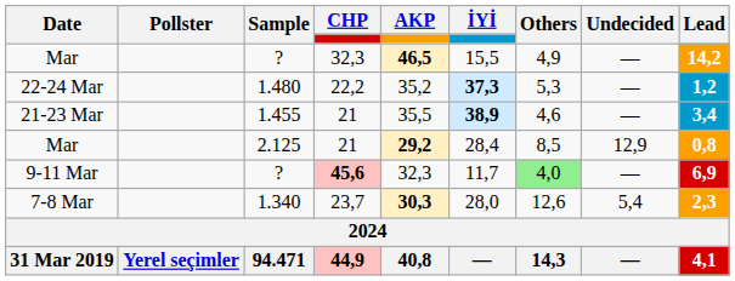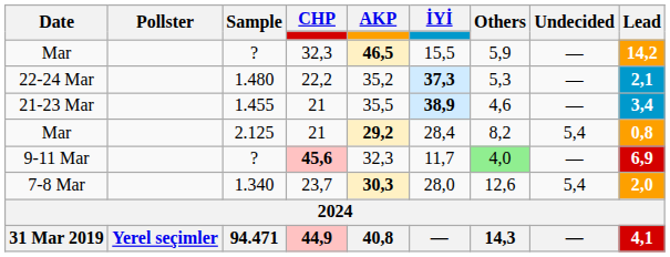Mar / ? | Others: 4,9 -> 5,9
22-24 Mar | Lead: 1,2 -> 2,1
Mar / 2.125 | Others: 8,5 -> 8,2
Mar / 2.125 | Undecided: 12,9 -> 5,4
7-8 Mar | Lead: 2,3 -> 2,0
